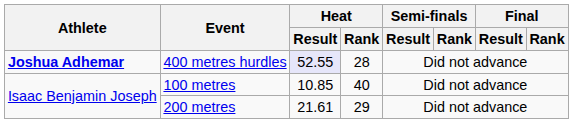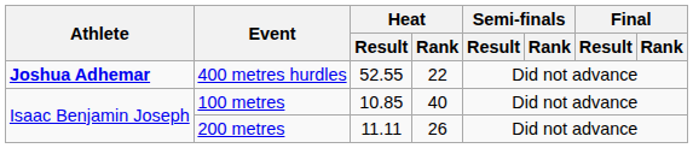400 metres hurdles | Heat / Result: lavender background -> no background
400 metres hurdles | Heat / Rank: 28 -> 22
200 metres | Heat / Result: 21.61 -> 11.11
200 metres | Heat / Rank: 29 -> 26
